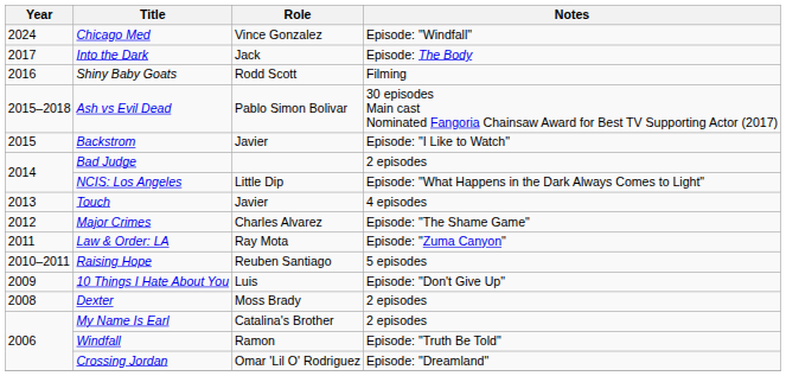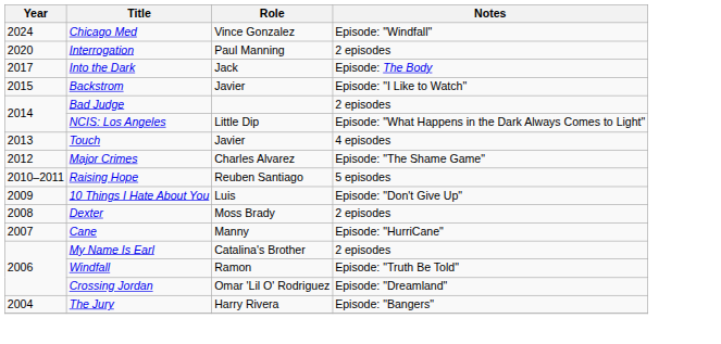+ row: 2020 | Interrogation | Paul Manning | 2 episodes
- row: 2016 | Shiny Baby Goats | Rodd Scott | Filming
- row: 2015–2018 | Ash vs Evil Dead | Pablo Simon Bolivar | 30 episodes Main cast Nominated Fangoria Chainsaw Award for Best TV Supporting Actor (2017)
- row: 2011 | Law & Order: LA | Ray Mota | Episode: "Zuma Canyon"
+ row: 2007 | Cane | Manny | Episode: "HurriCane"
+ row: 2004 | The Jury | Harry Rivera | Episode: "Bangers"
